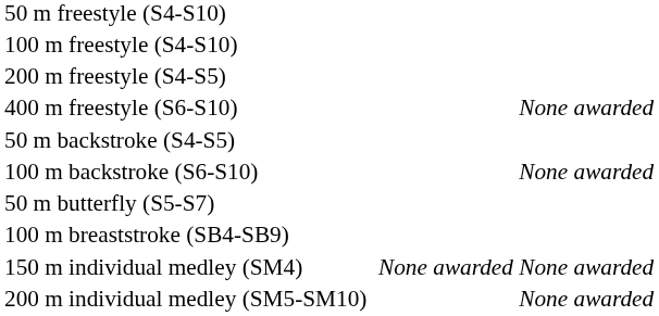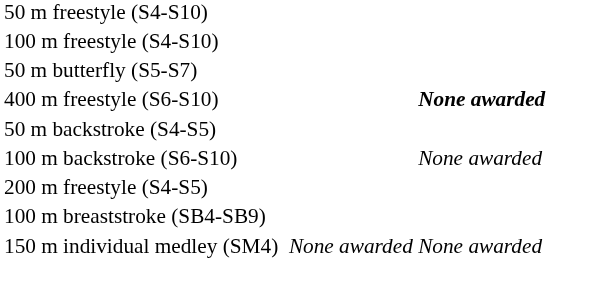rows swapped: 200 m freestyle (S4-S5) <-> 50 m butterfly (S5-S7)
400 m freestyle (S6-S10) | column 4: normal -> bold
- row: 200 m individual medley (SM5-SM10) | None awarded
